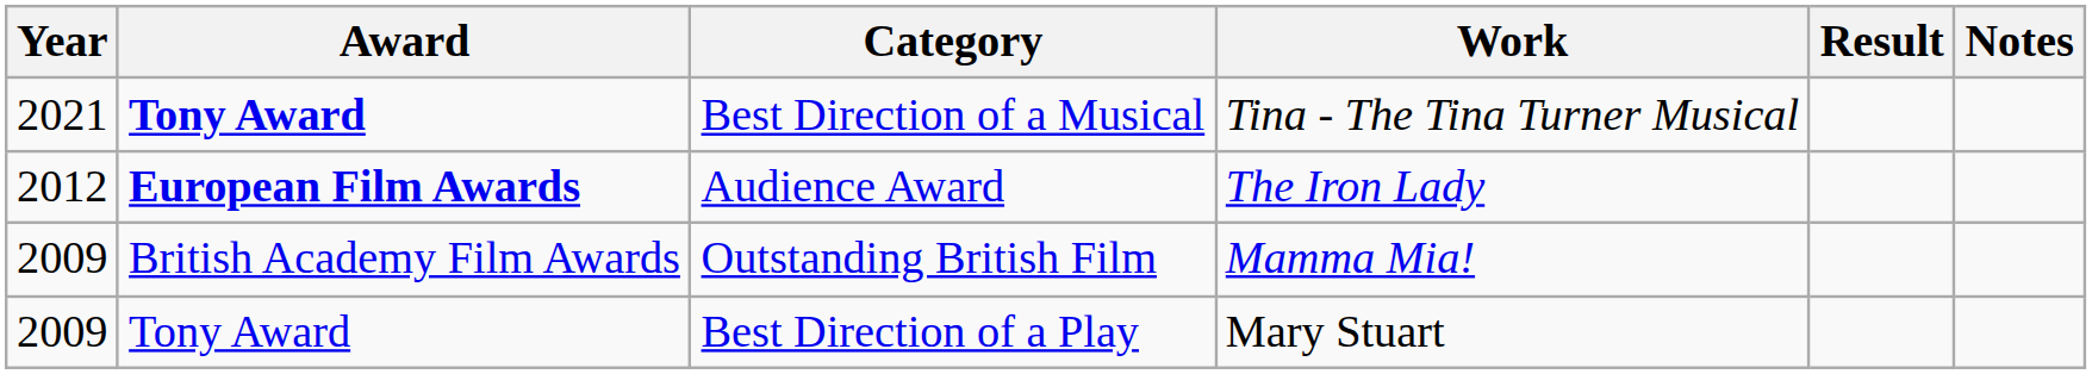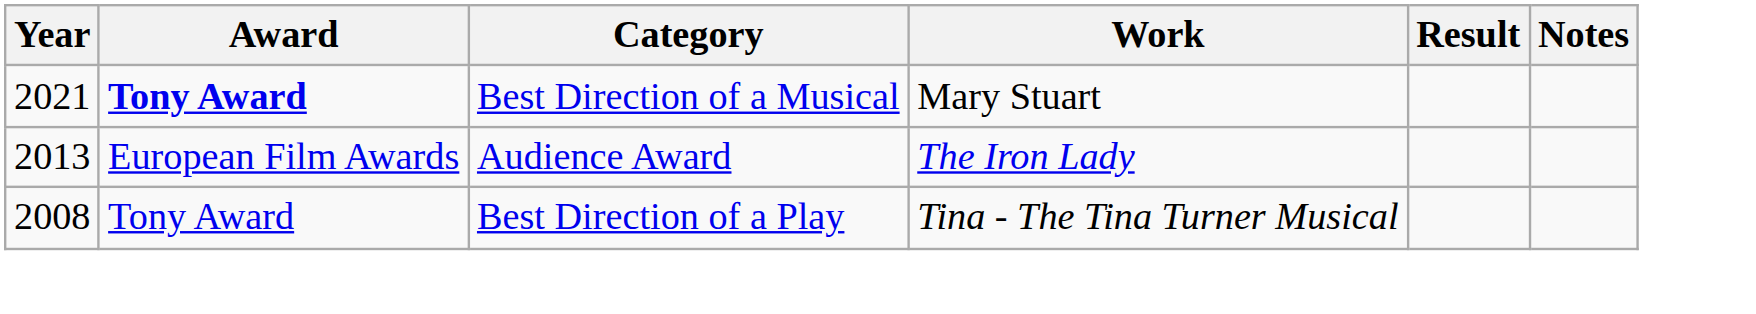Best Direction of a Musical | Work: Tina - The Tina Turner Musical -> Mary Stuart
Audience Award | Year: 2012 -> 2013
Audience Award | Award: bold -> normal
- row: 2009 | British Academy Film Awards | Outstanding British Film | Mamma Mia!
Best Direction of a Play | Year: 2009 -> 2008
Best Direction of a Play | Work: Mary Stuart -> Tina - The Tina Turner Musical
